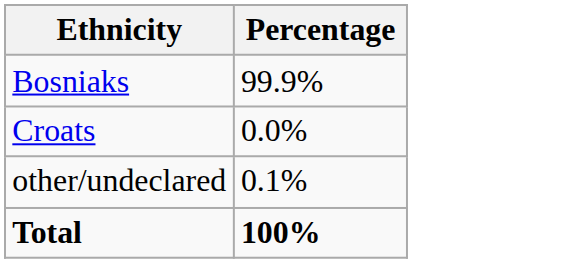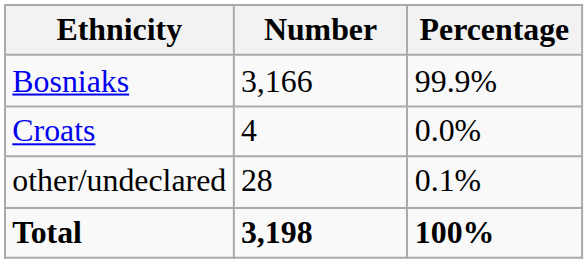+ column: Number | 3,166 | 4 | 28 | 3,198
